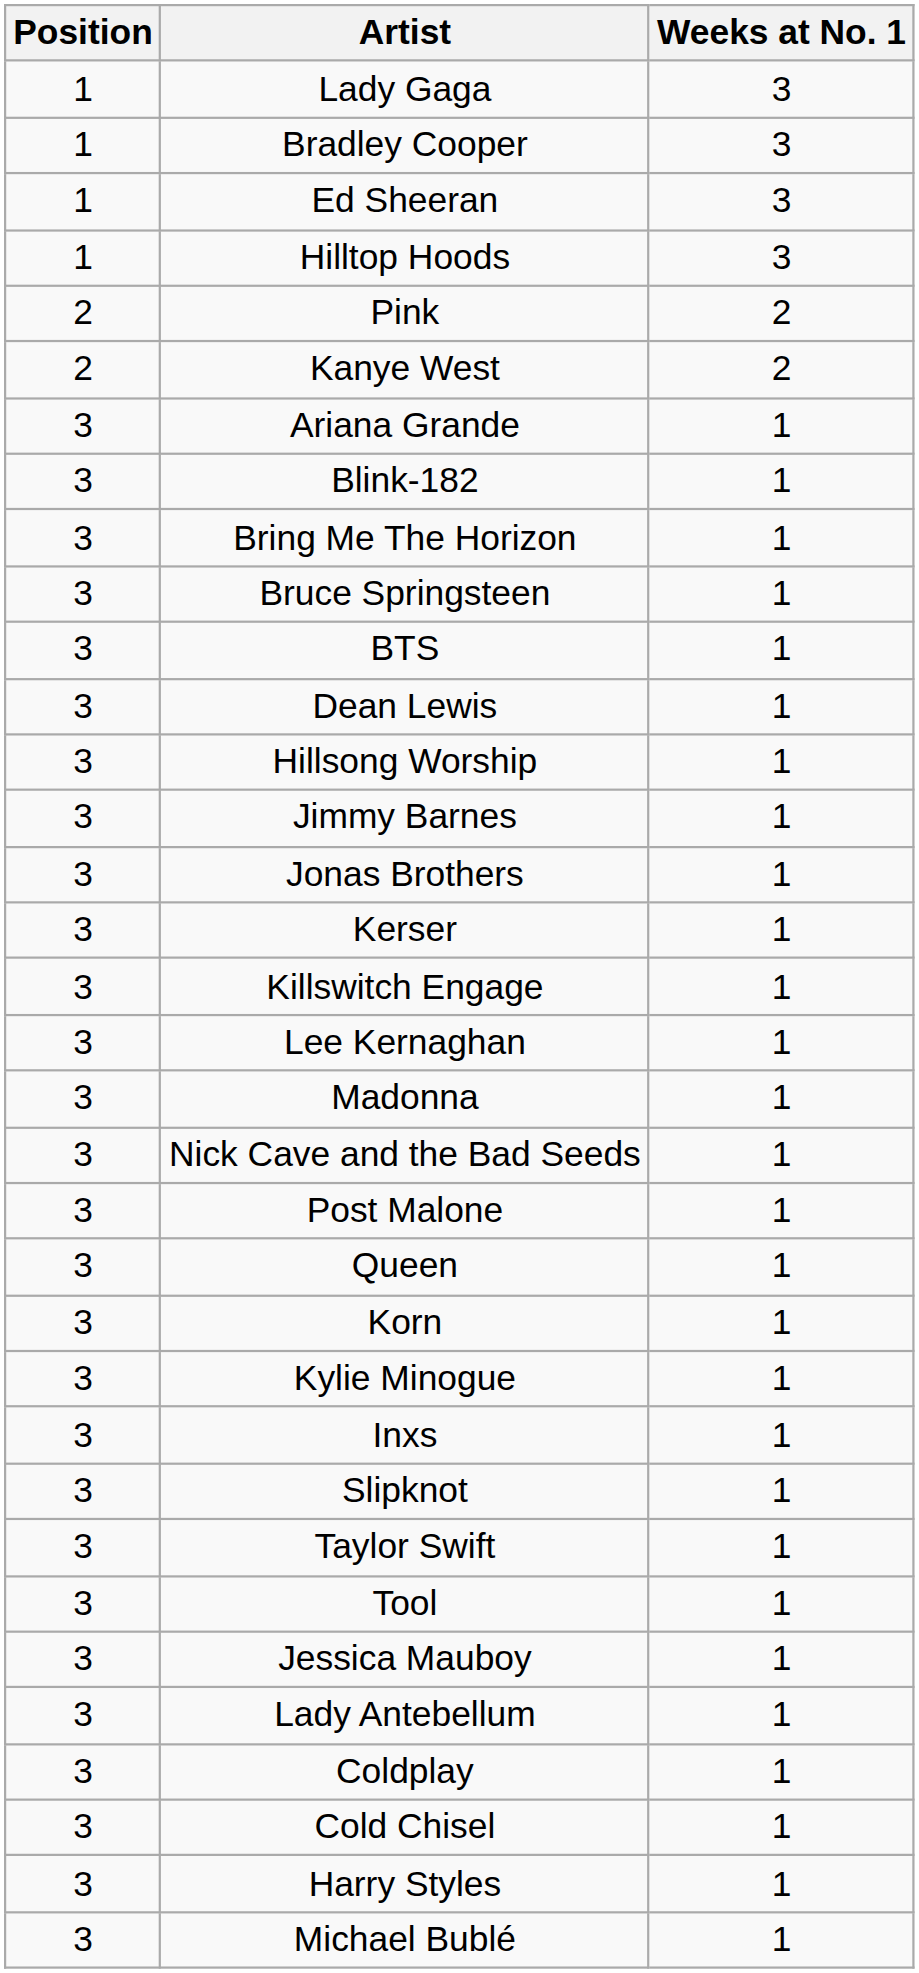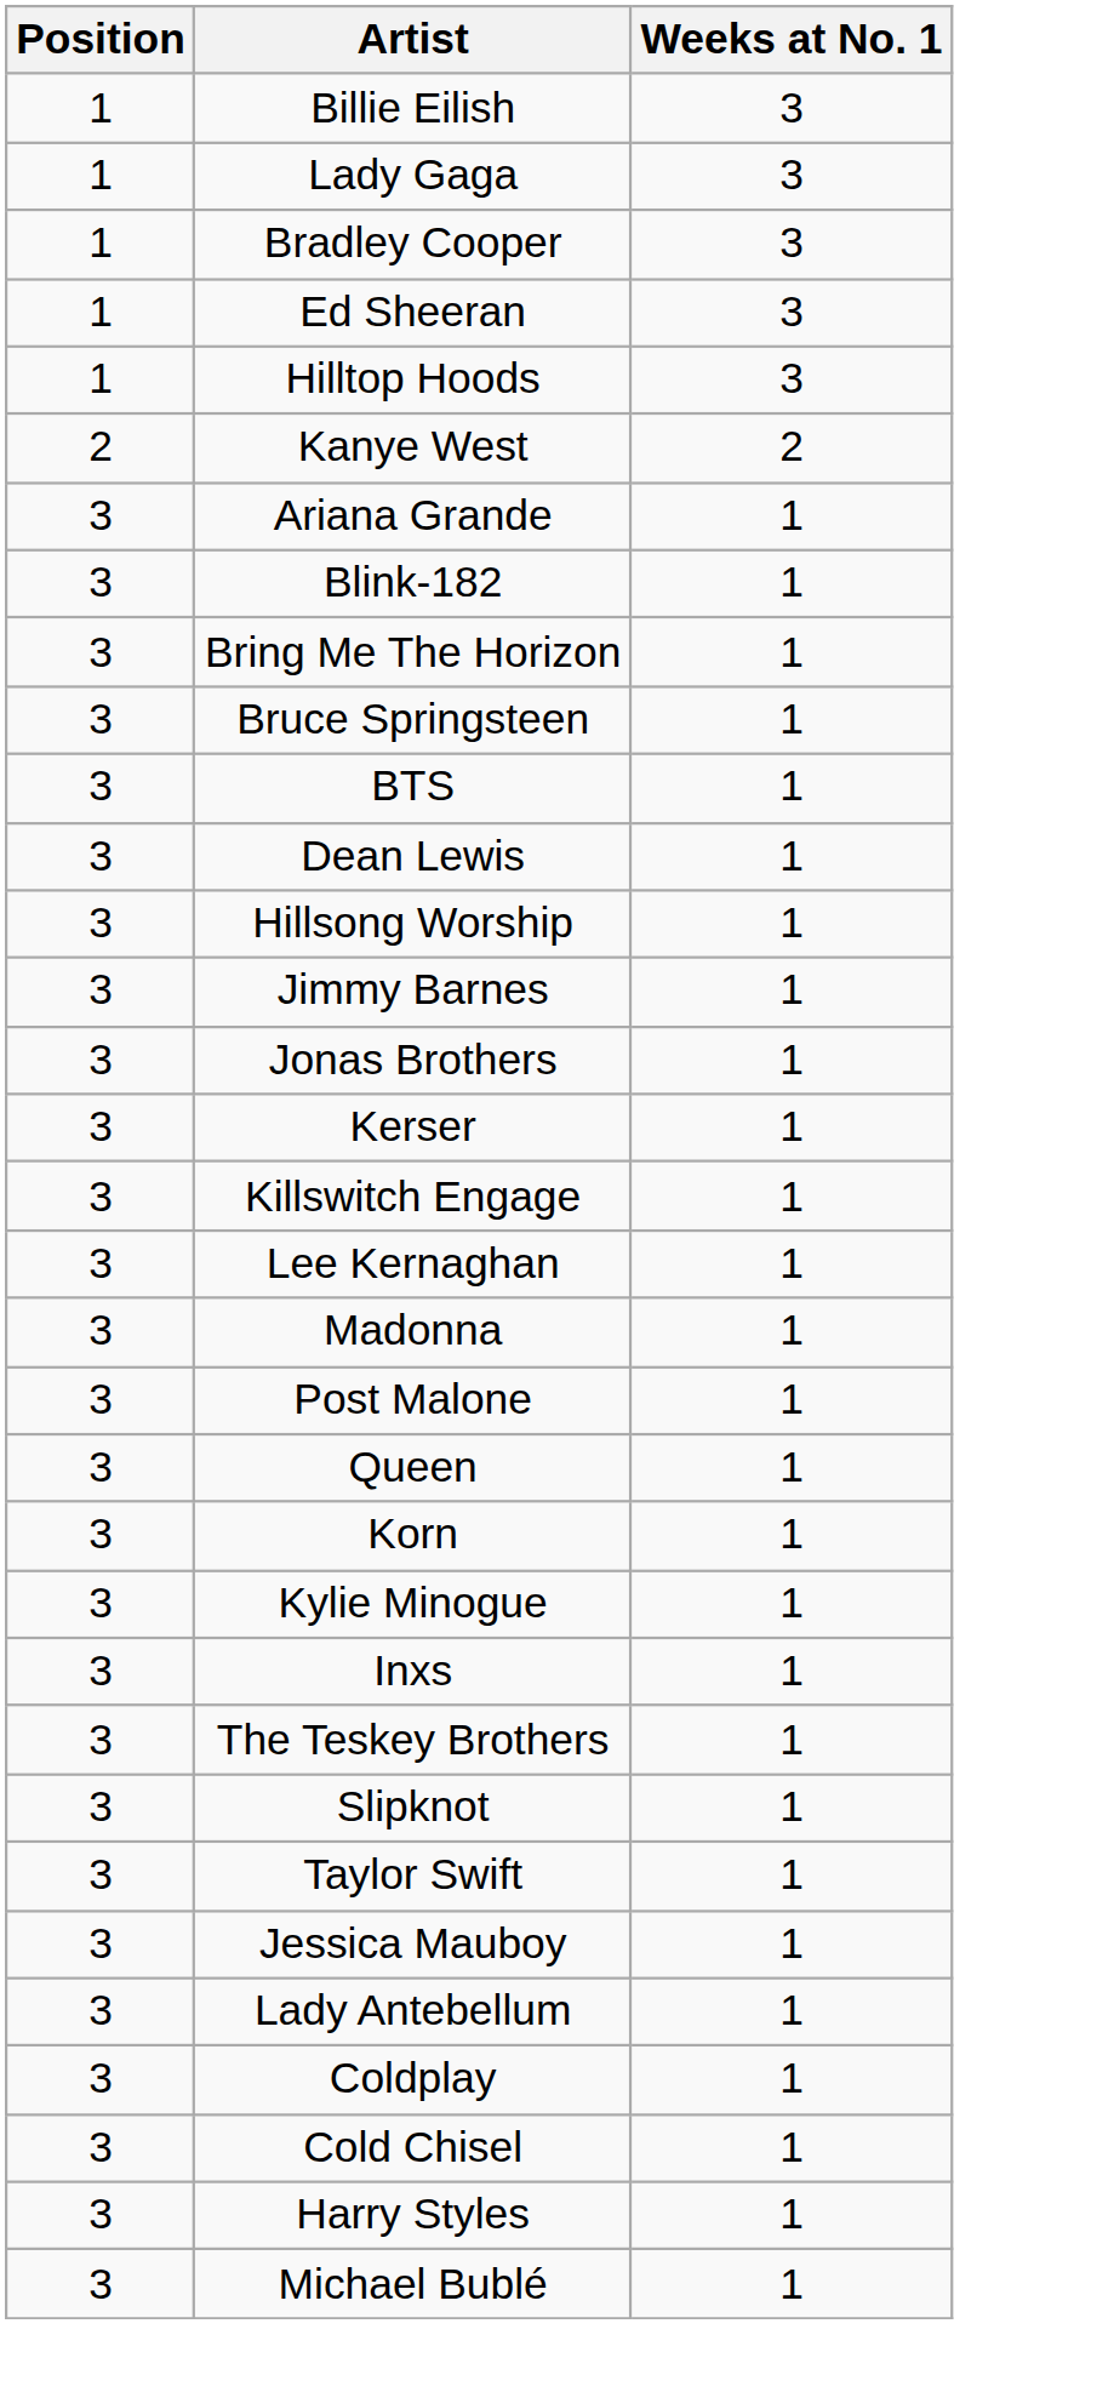+ row: 1 | Billie Eilish | 3
- row: 2 | Pink | 2
- row: 3 | Nick Cave and the Bad Seeds | 1
+ row: 3 | The Teskey Brothers | 1
- row: 3 | Tool | 1
